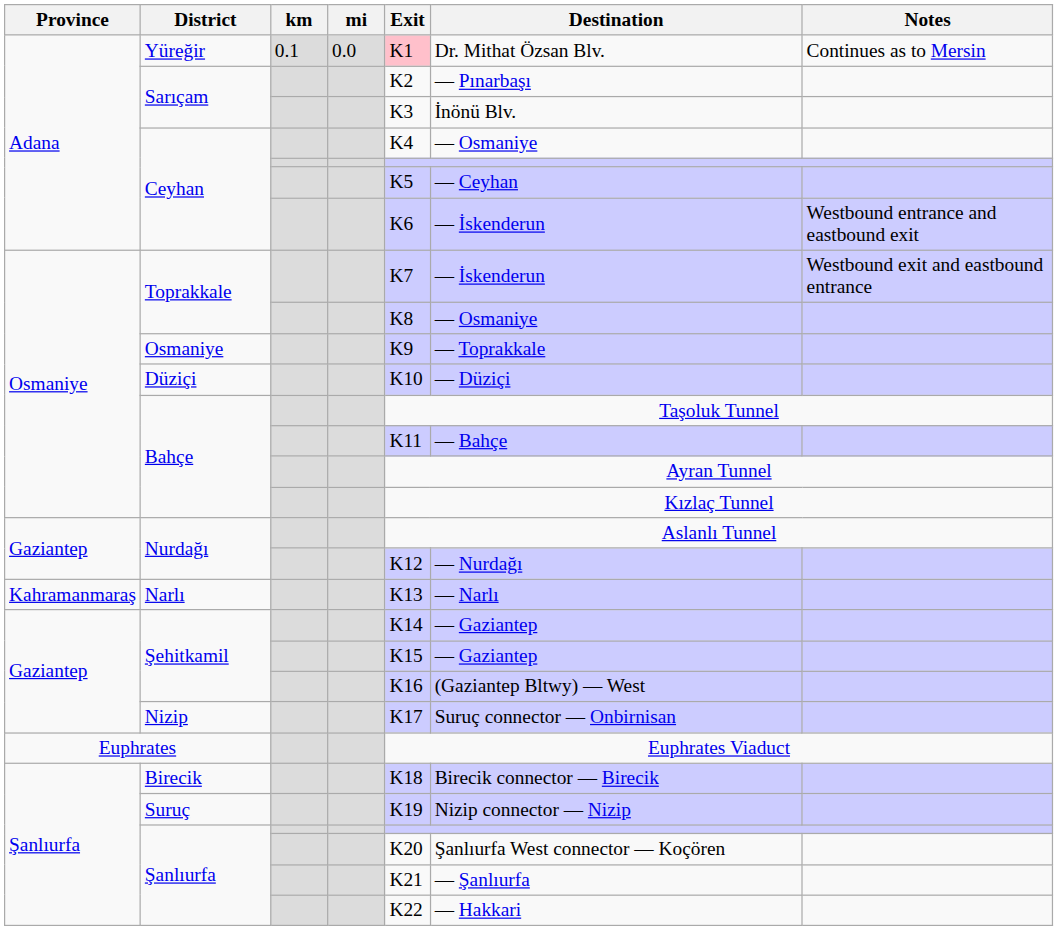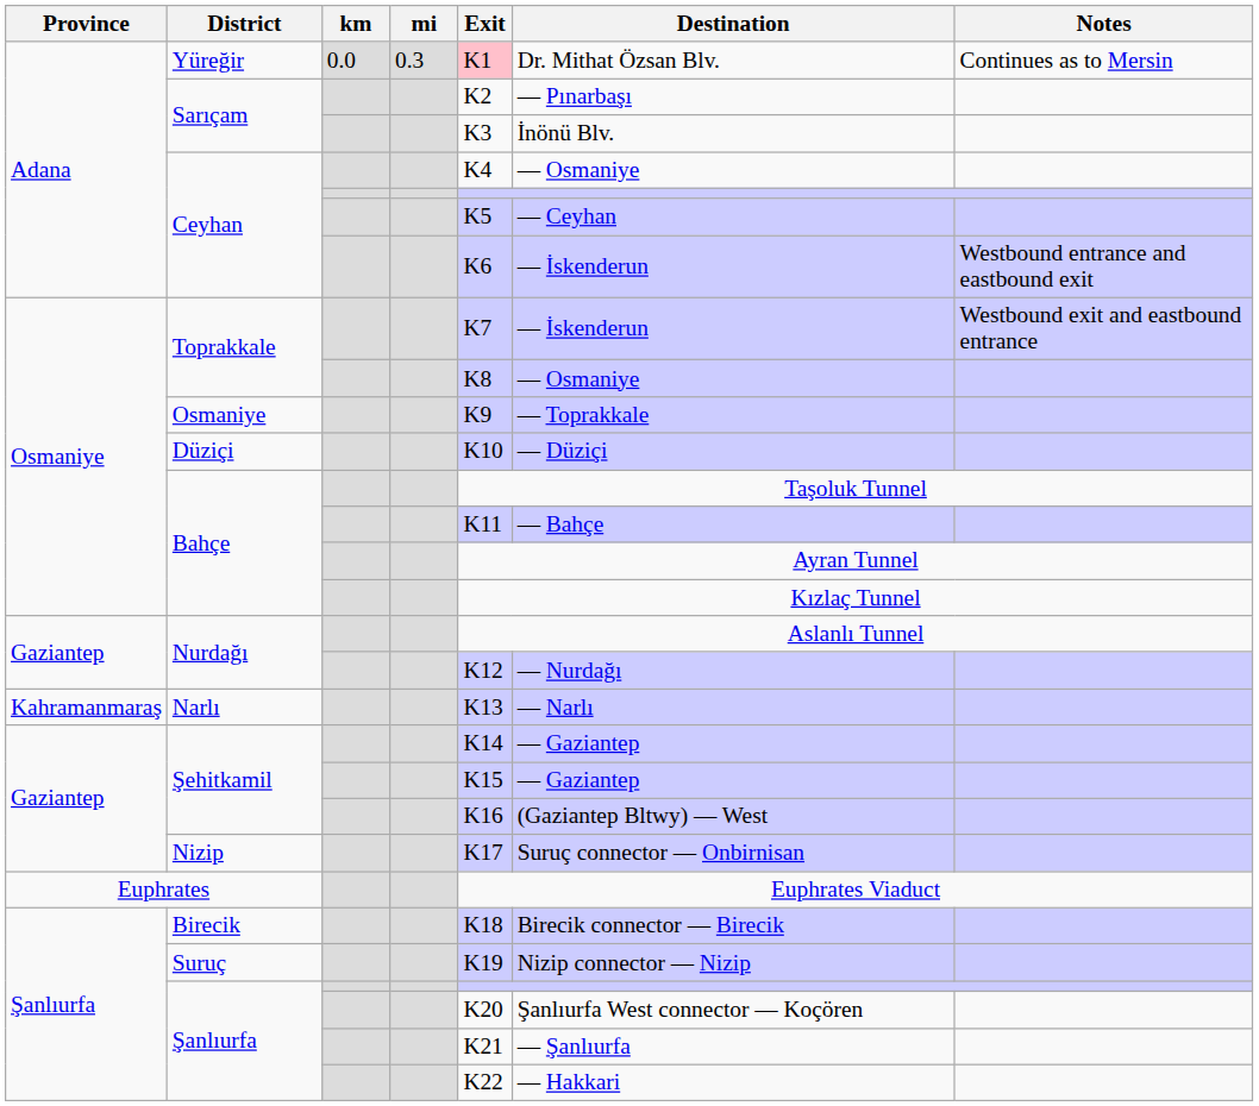Yüreğir | km: 0.1 -> 0.0
Yüreğir | mi: 0.0 -> 0.3
